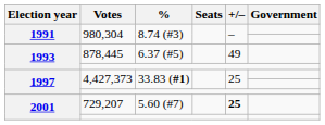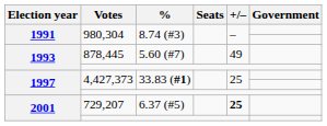878,445 | %: 6.37 (#5) -> 5.60 (#7)
729,207 | %: 5.60 (#7) -> 6.37 (#5)
